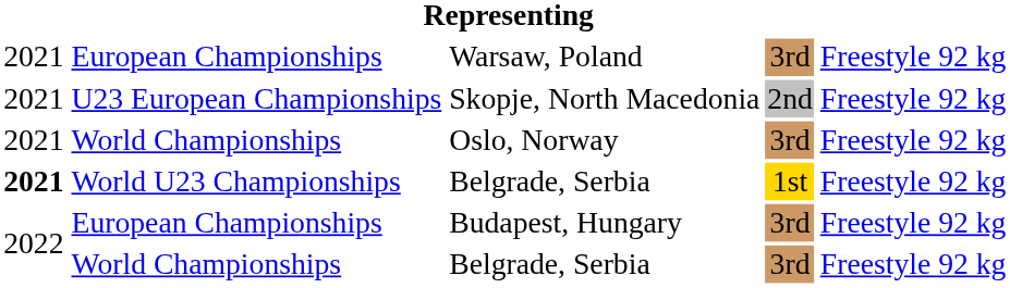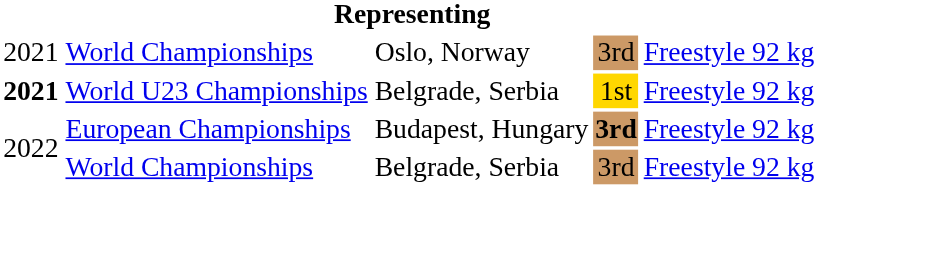- row: 2021 | European Championships | Warsaw, Poland | 3rd | Freestyle 92 kg
- row: 2021 | U23 European Championships | Skopje, North Macedonia | 2nd | Freestyle 92 kg
Budapest, Hungary | column 4: normal -> bold
